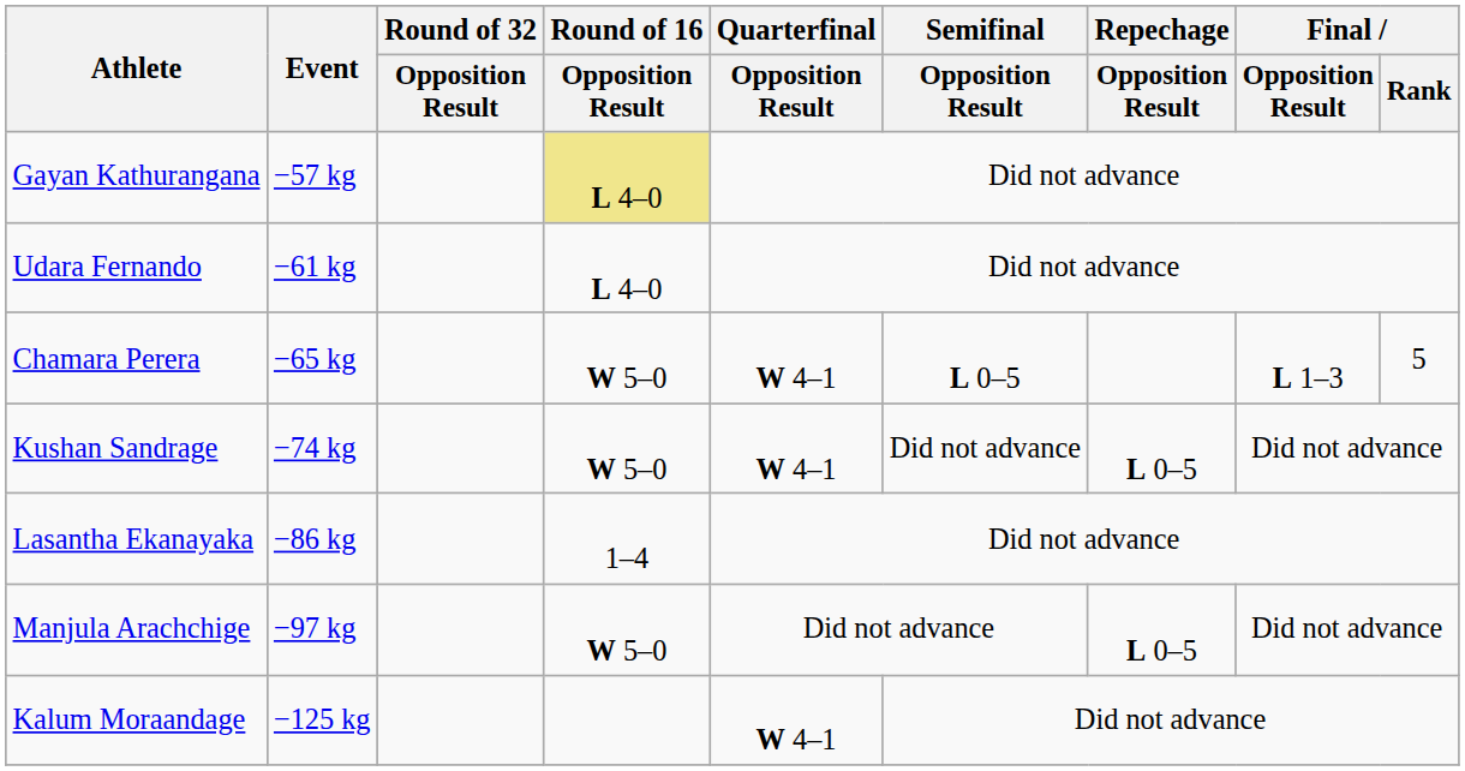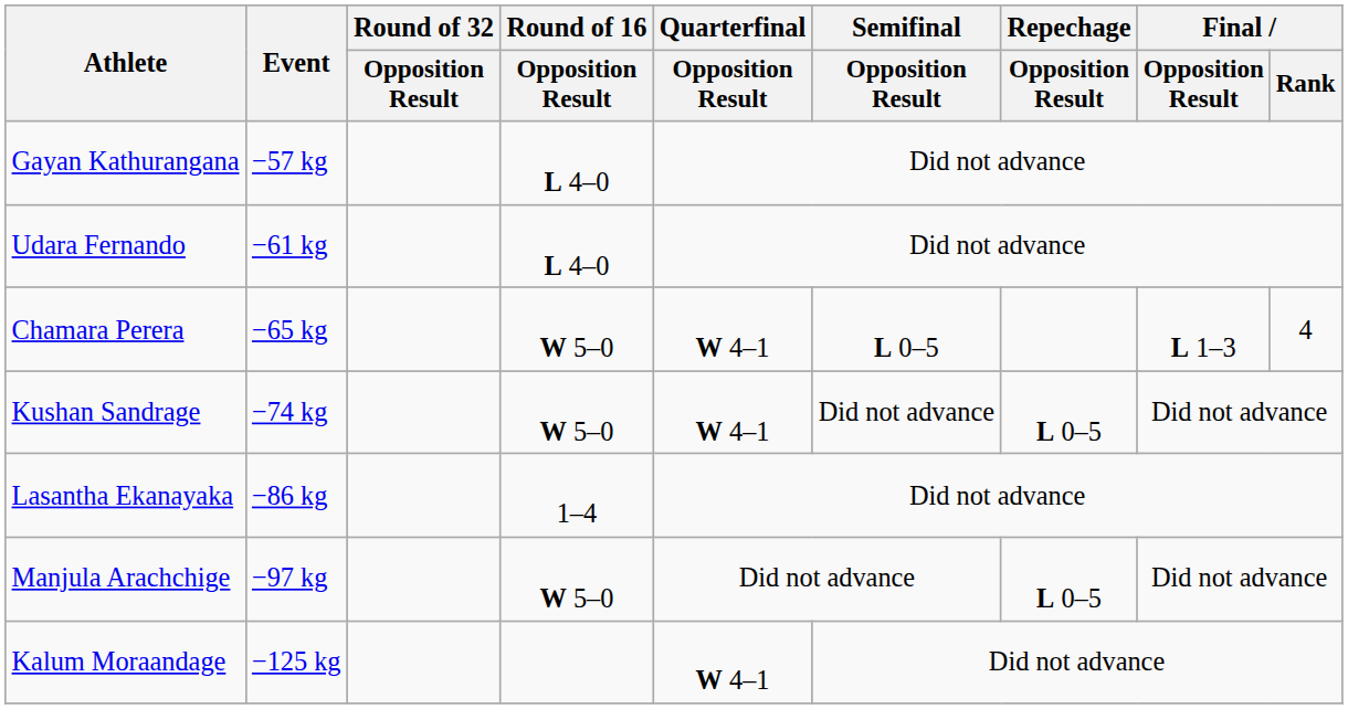Gayan Kathurangana | Round of 16 / Opposition Result: khaki background -> no background
Chamara Perera | Final / Rank: 5 -> 4
